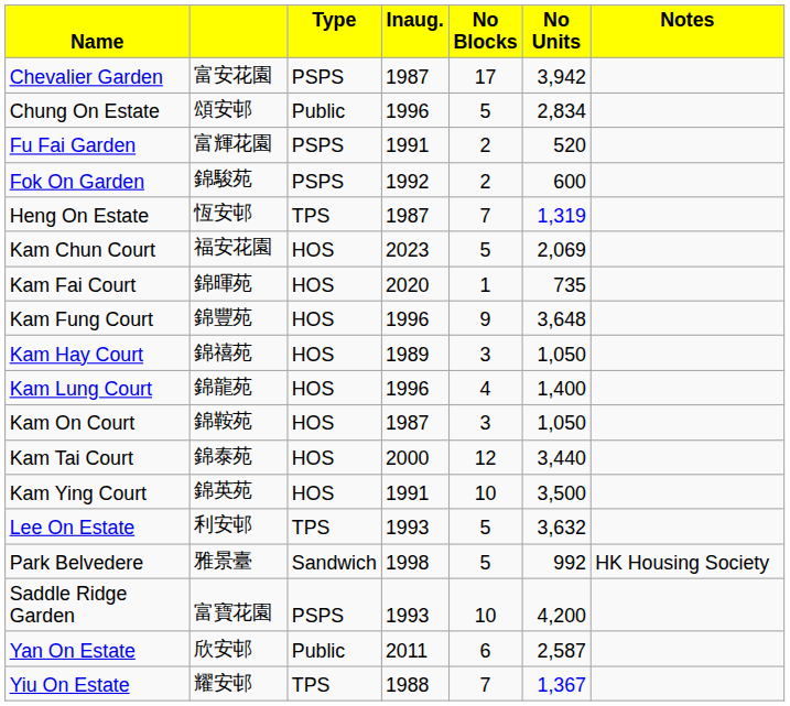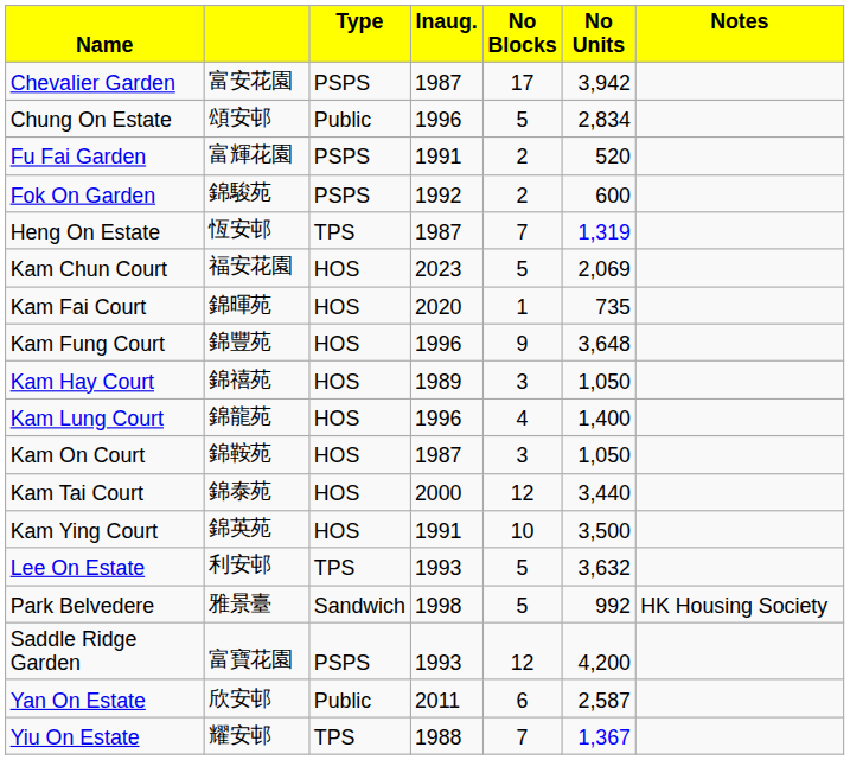Saddle Ridge Garden | column 5: 10 -> 12
